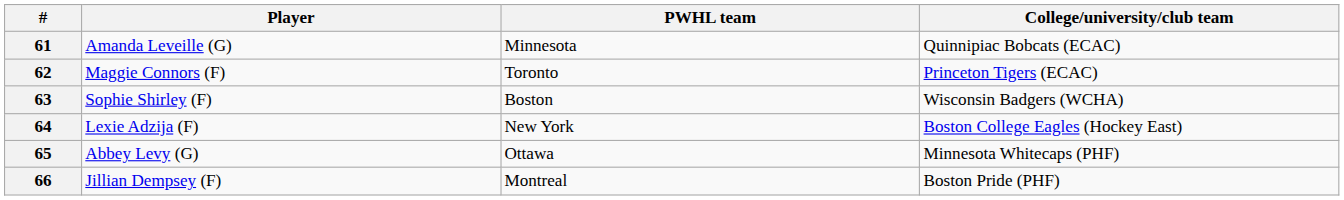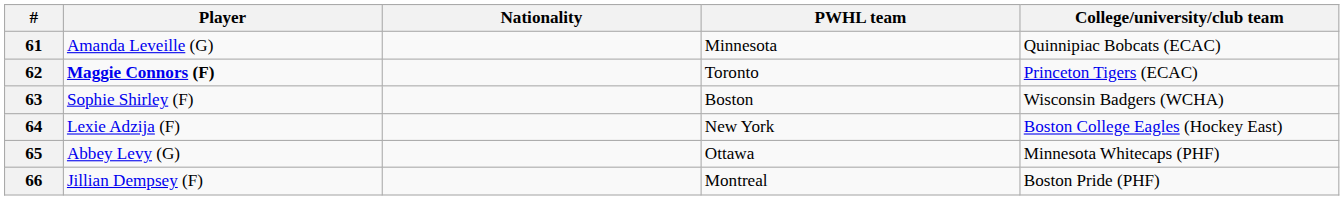+ column: Nationality
62 | Player: normal -> bold
